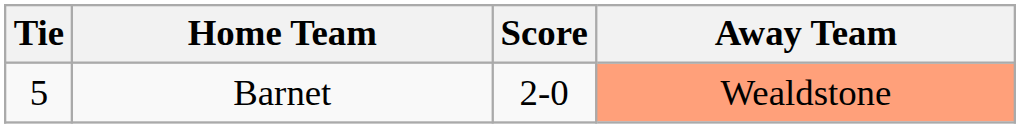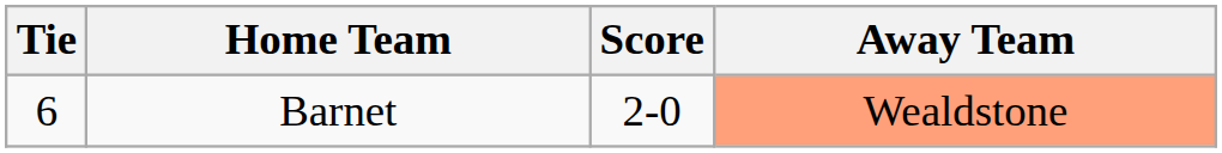Barnet | Tie: 5 -> 6
